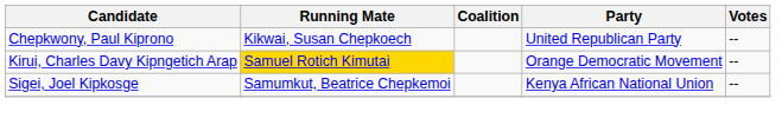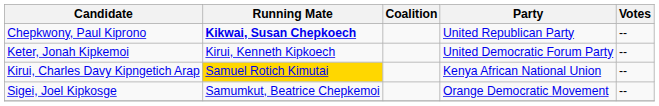Chepkwony, Paul Kiprono | Running Mate: normal -> bold
+ row: Keter, Jonah Kipkemoi | Kirui, Kenneth Kipkoech | United Democratic Forum Party | --
Kirui, Charles Davy Kipngetich Arap | Party: Orange Democratic Movement -> Kenya African National Union
Sigei, Joel Kipkosge | Party: Kenya African National Union -> Orange Democratic Movement
